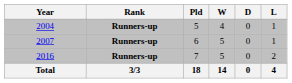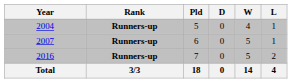columns swapped: W <-> D
